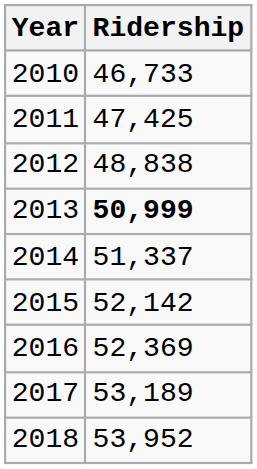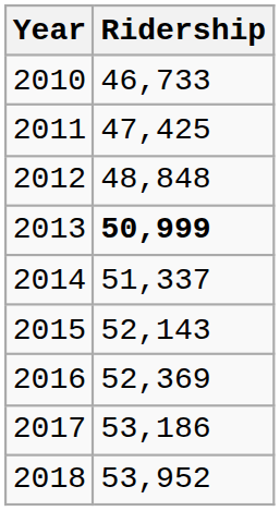2012 | Ridership: 48,838 -> 48,848
2015 | Ridership: 52,142 -> 52,143
2017 | Ridership: 53,189 -> 53,186
